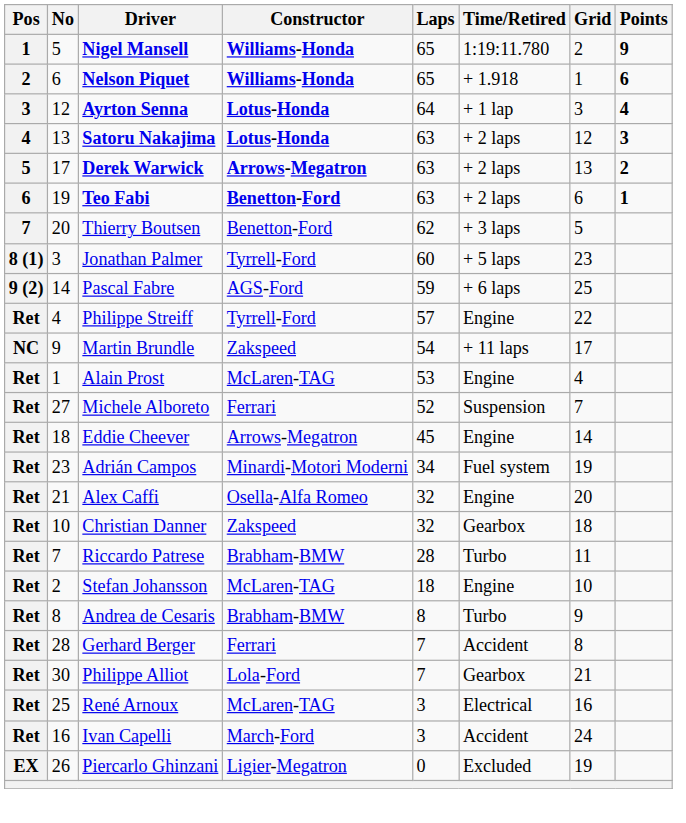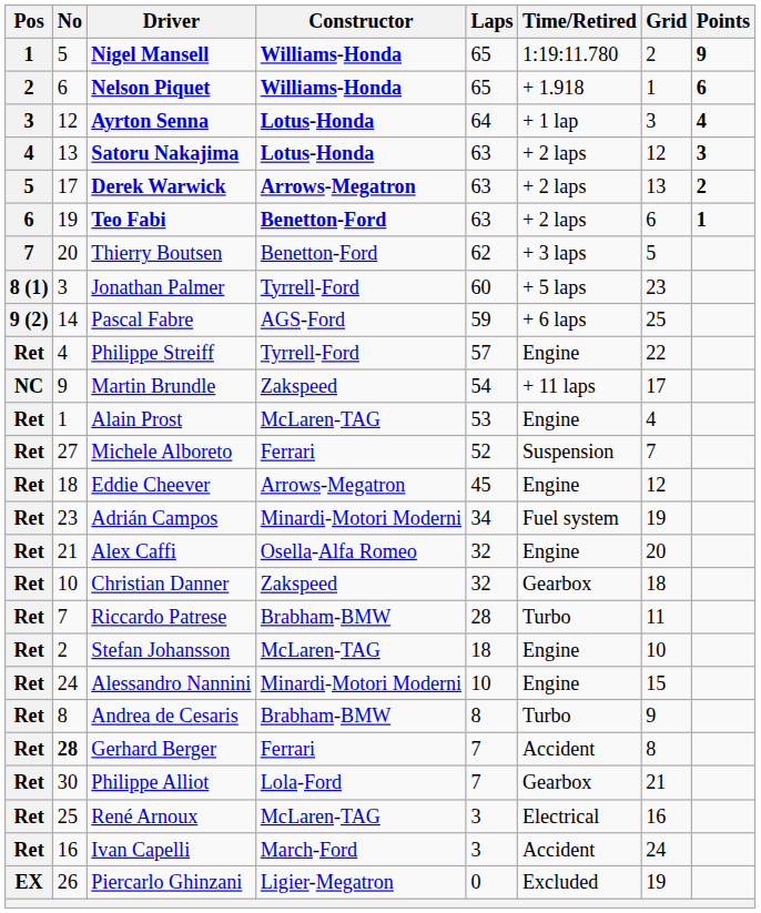Eddie Cheever | Grid: 14 -> 12
+ row: Ret | 24 | Alessandro Nannini | Minardi-Motori Moderni | 10 | Engine | 15
Gerhard Berger | No: normal -> bold
